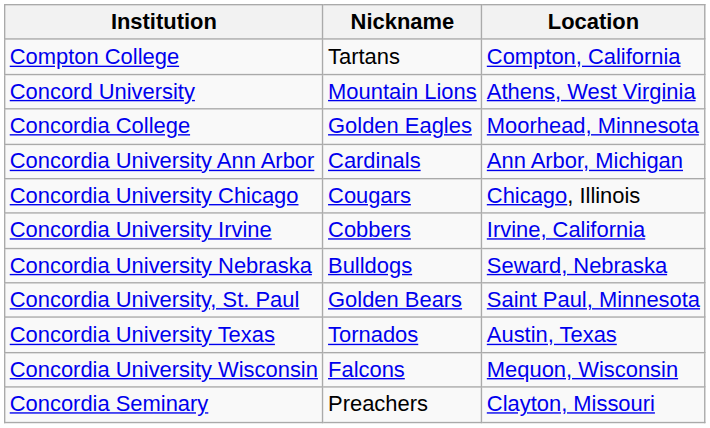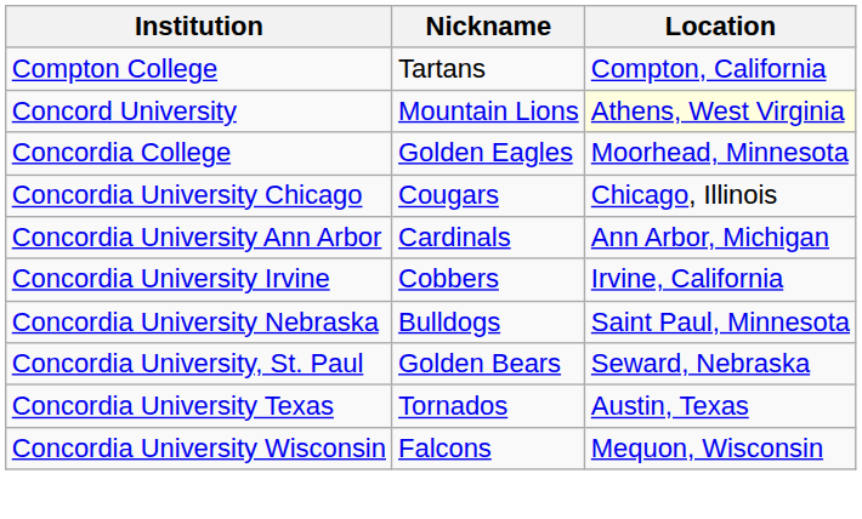Concord University | Location: no background -> lightyellow background
rows swapped: Concordia University Ann Arbor <-> Concordia University Chicago
Concordia University Nebraska | Location: Seward, Nebraska -> Saint Paul, Minnesota
Concordia University, St. Paul | Location: Saint Paul, Minnesota -> Seward, Nebraska
- row: Concordia Seminary | Preachers | Clayton, Missouri
